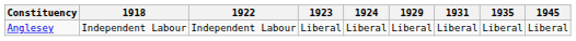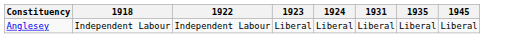- column: 1929 | Liberal
